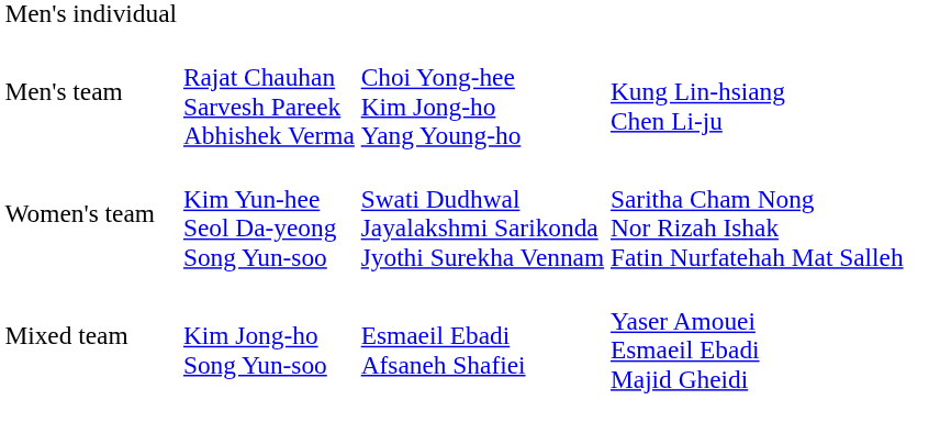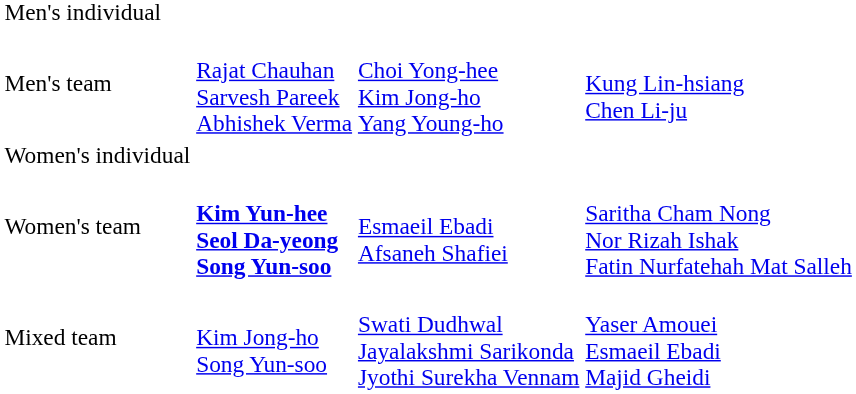+ row: Women's individual
Women's team | column 2: normal -> bold
Women's team | column 3: Swati Dudhwal Jayalakshmi Sarikonda Jyothi Surekha Vennam -> Esmaeil Ebadi Afsaneh Shafiei
Mixed team | column 3: Esmaeil Ebadi Afsaneh Shafiei -> Swati Dudhwal Jayalakshmi Sarikonda Jyothi Surekha Vennam
